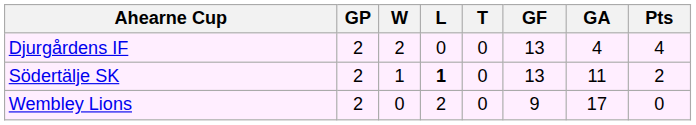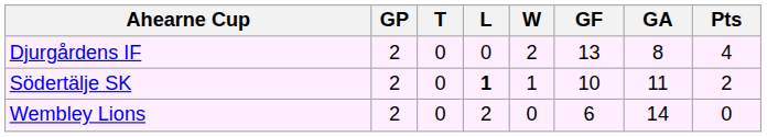columns swapped: W <-> T
Djurgårdens IF | GA: 4 -> 8
Södertälje SK | GF: 13 -> 10
Wembley Lions | GF: 9 -> 6
Wembley Lions | GA: 17 -> 14
